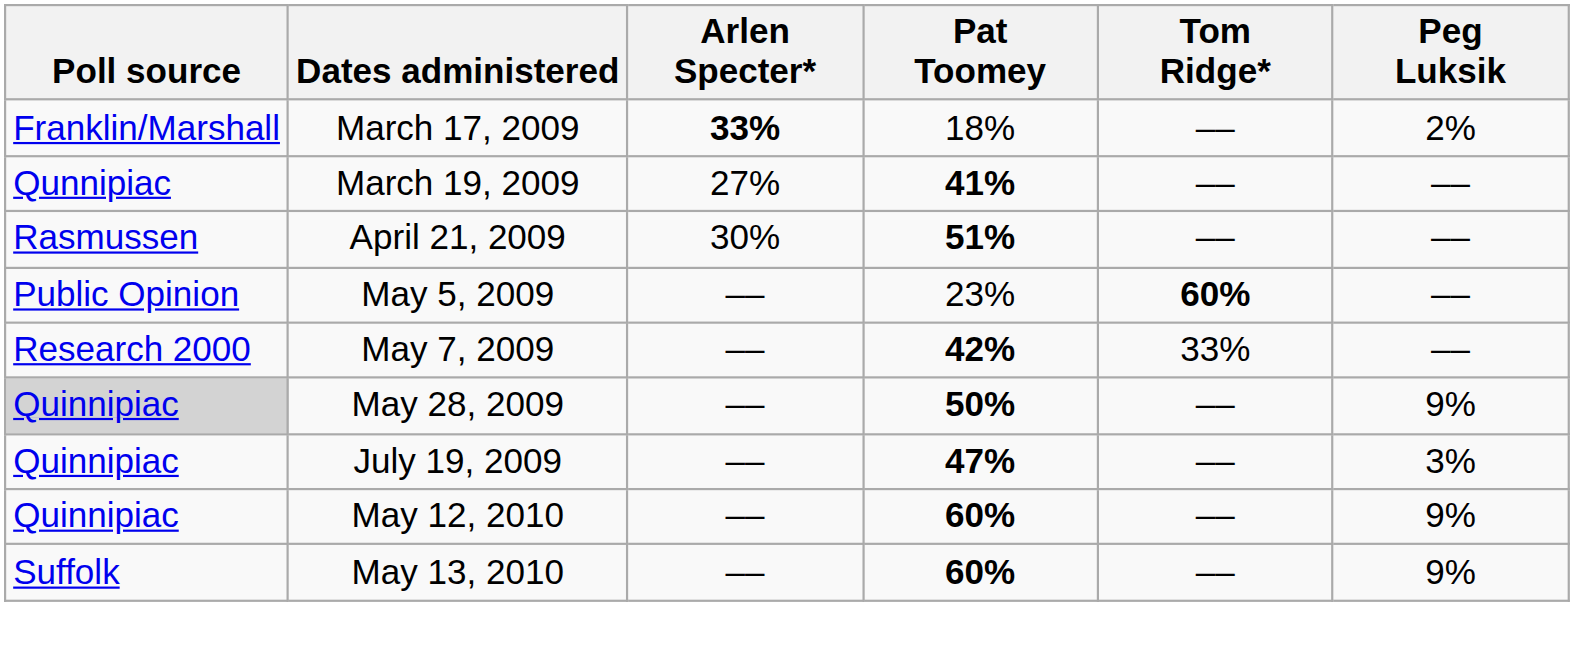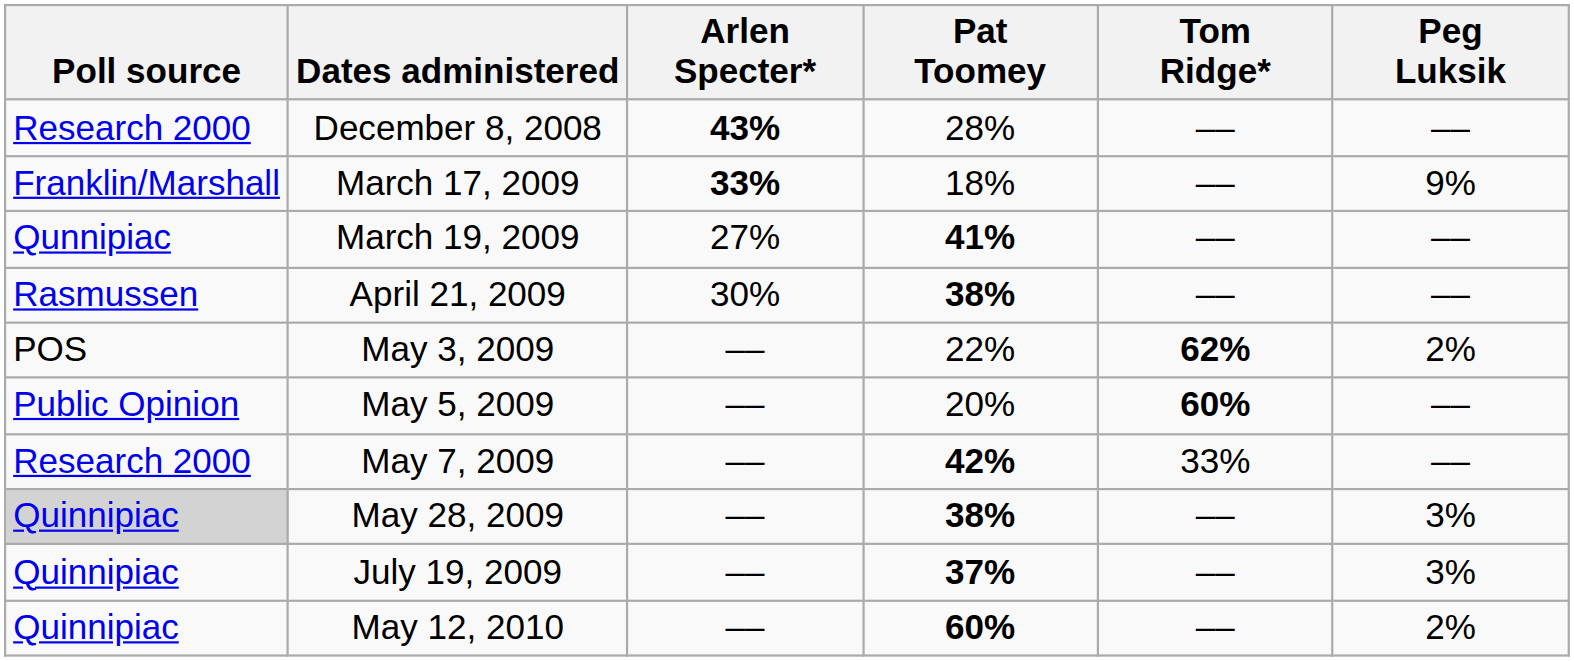+ row: Research 2000 | December 8, 2008 | 43% | 28% | –– | ––
March 17, 2009 | Peg Luksik: 2% -> 9%
April 21, 2009 | Pat Toomey: 51% -> 38%
+ row: POS | May 3, 2009 | –– | 22% | 62% | 2%
May 5, 2009 | Pat Toomey: 23% -> 20%
May 28, 2009 | Pat Toomey: 50% -> 38%
May 28, 2009 | Peg Luksik: 9% -> 3%
July 19, 2009 | Pat Toomey: 47% -> 37%
May 12, 2010 | Peg Luksik: 9% -> 2%
- row: Suffolk | May 13, 2010 | –– | 60% | –– | 9%
